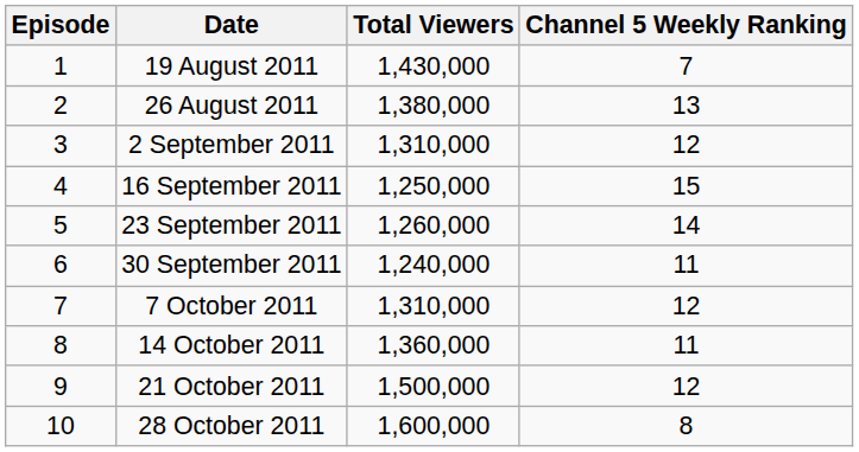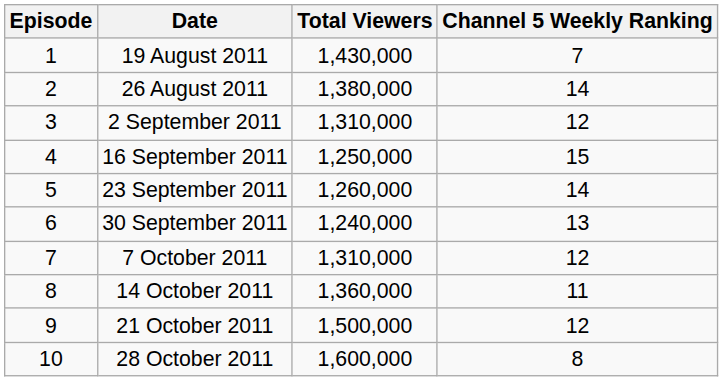26 August 2011 | Channel 5 Weekly Ranking: 13 -> 14
30 September 2011 | Channel 5 Weekly Ranking: 11 -> 13
